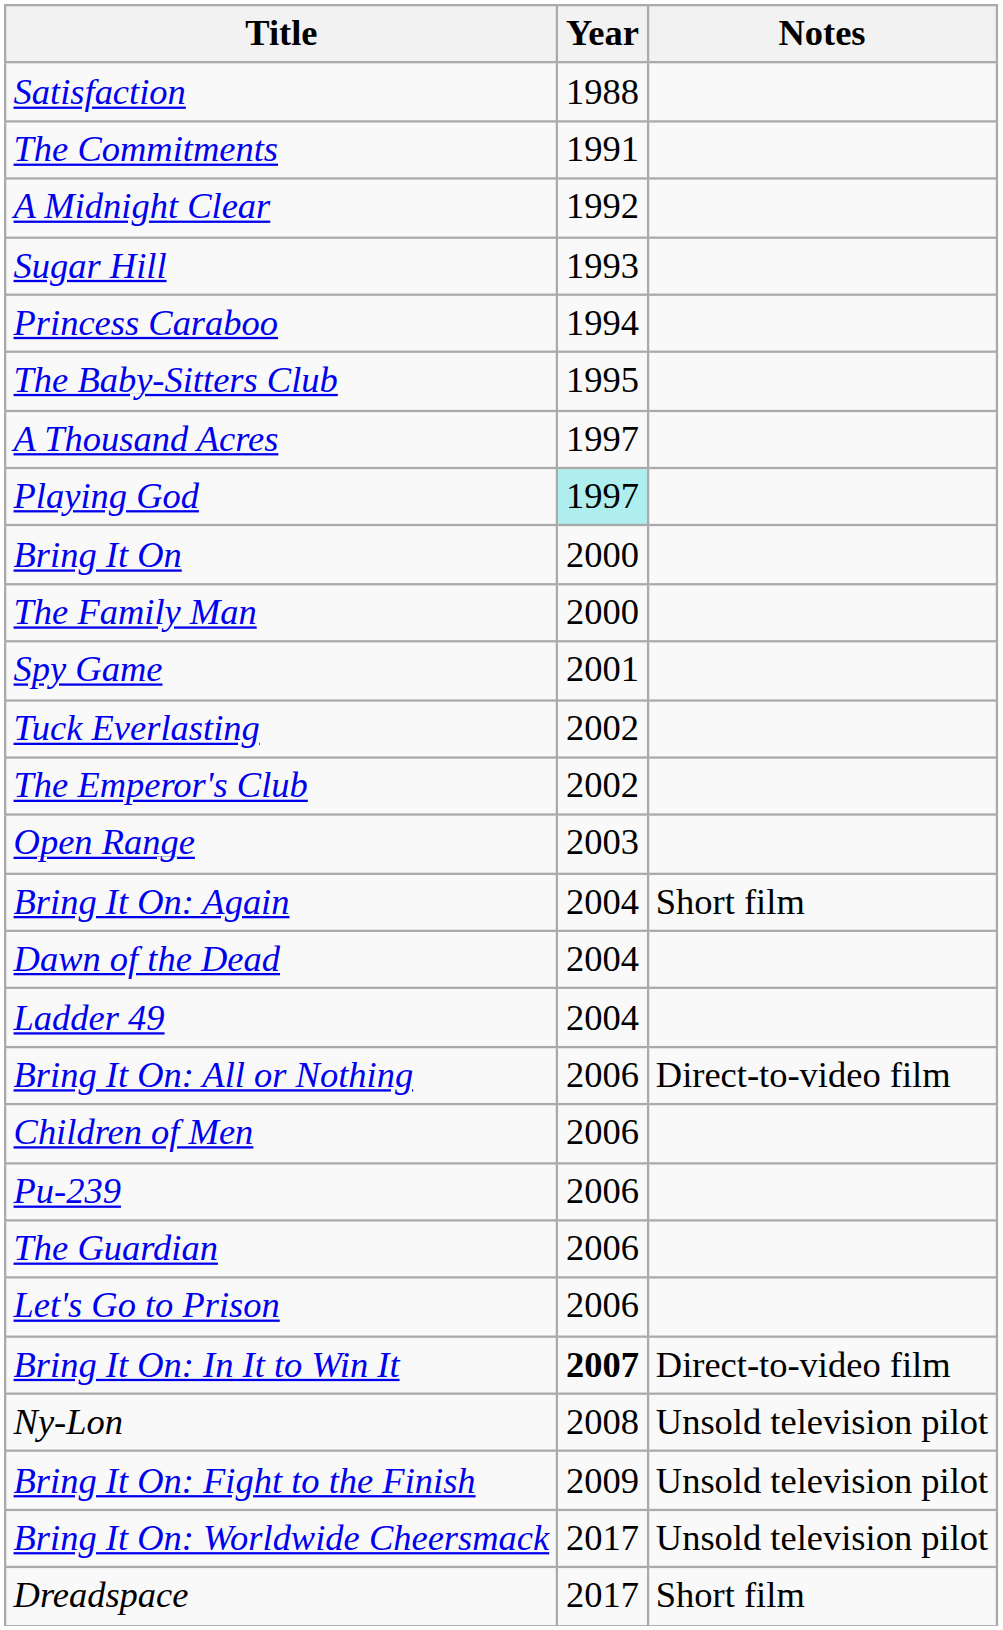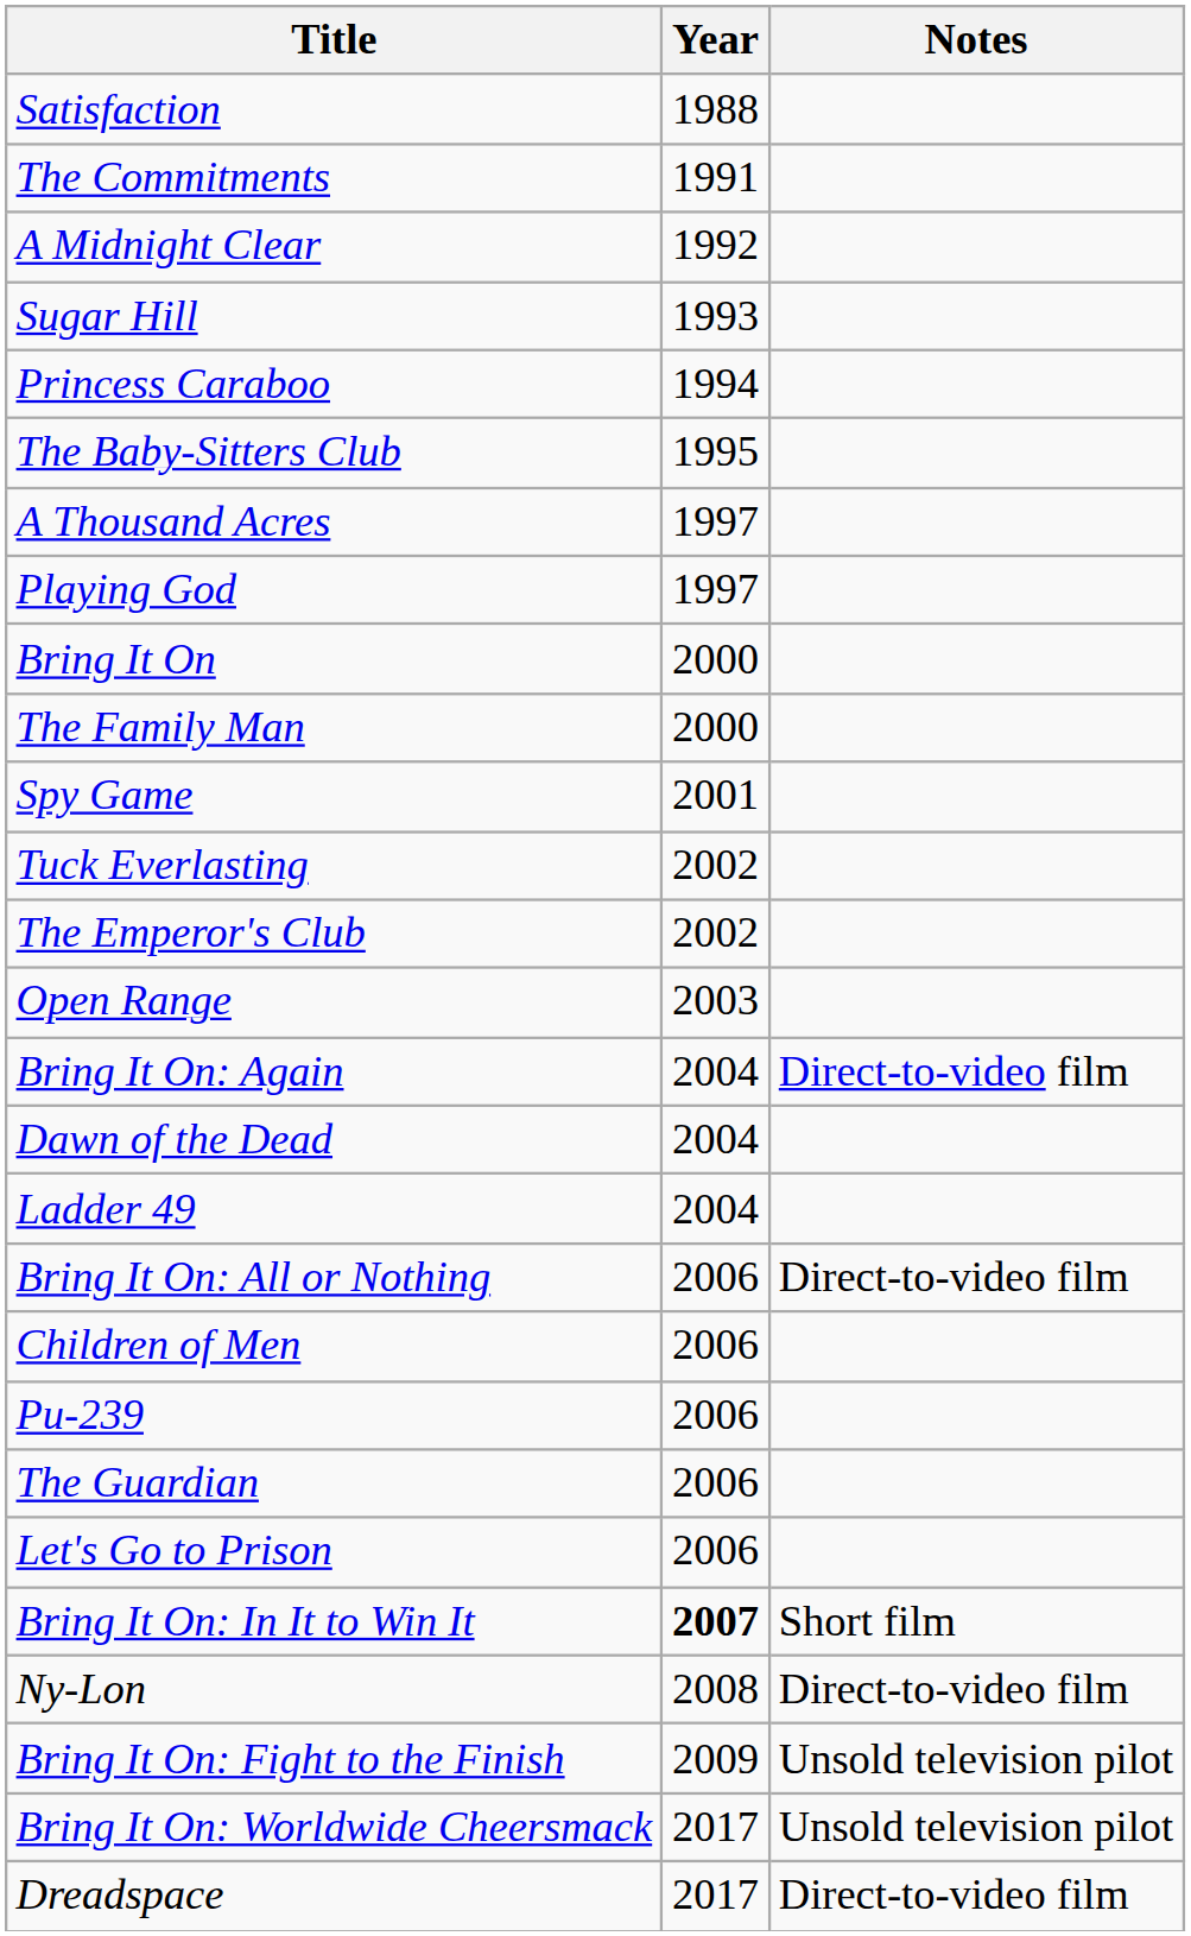Playing God | Year: paleturquoise background -> no background
Bring It On: Again | Notes: Short film -> Direct-to-video film
Bring It On: In It to Win It | Notes: Direct-to-video film -> Short film
Ny-Lon | Notes: Unsold television pilot -> Direct-to-video film
Dreadspace | Notes: Short film -> Direct-to-video film
